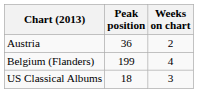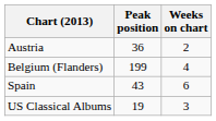+ row: Spain | 43 | 6
US Classical Albums | Peak position: 18 -> 19
